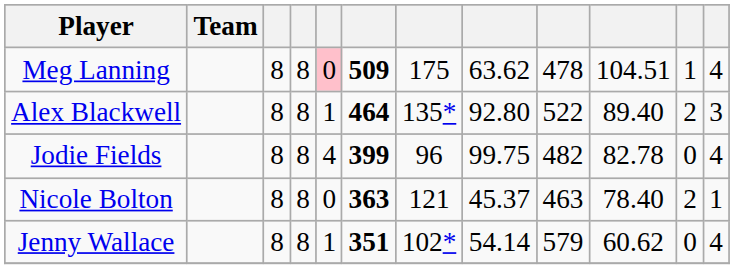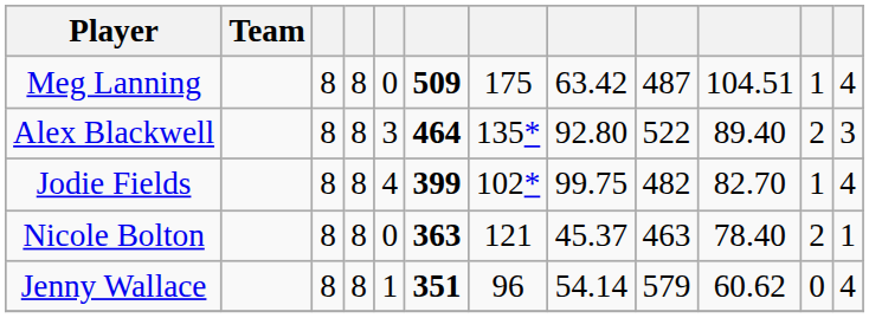Meg Lanning | column 5: pink background -> no background
Meg Lanning | column 8: 63.62 -> 63.42
Meg Lanning | column 9: 478 -> 487
Alex Blackwell | column 5: 1 -> 3
Jodie Fields | column 7: 96 -> 102*
Jodie Fields | column 10: 82.78 -> 82.70
Jodie Fields | column 11: 0 -> 1
Jenny Wallace | column 7: 102* -> 96
